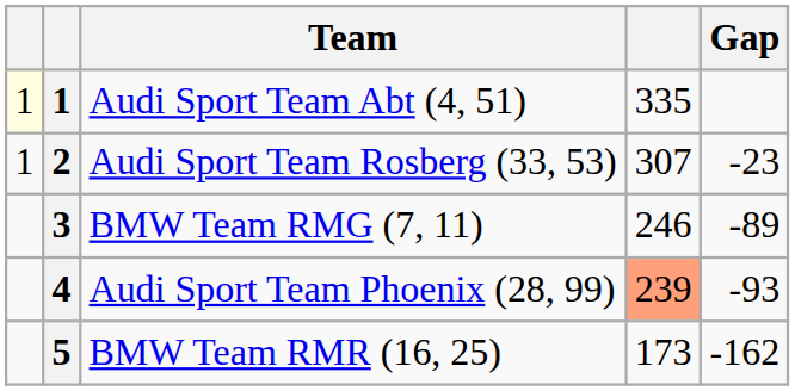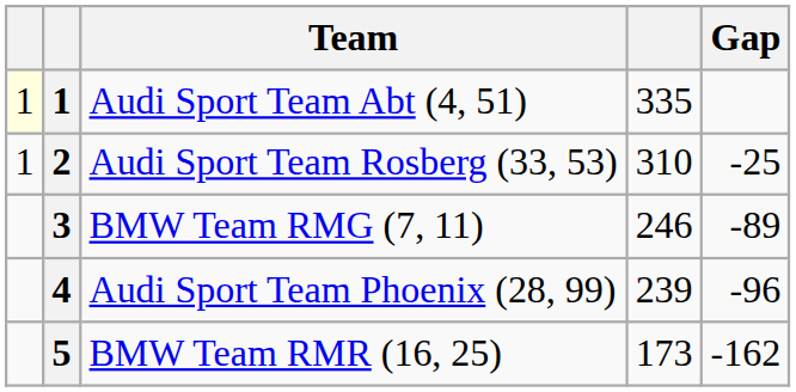Audi Sport Team Rosberg (33, 53) | column 4: 307 -> 310
Audi Sport Team Rosberg (33, 53) | Gap: -23 -> -25
Audi Sport Team Phoenix (28, 99) | column 4: lightsalmon background -> no background
Audi Sport Team Phoenix (28, 99) | Gap: -93 -> -96
